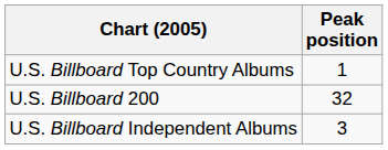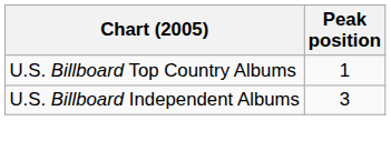- row: U.S. Billboard 200 | 32
